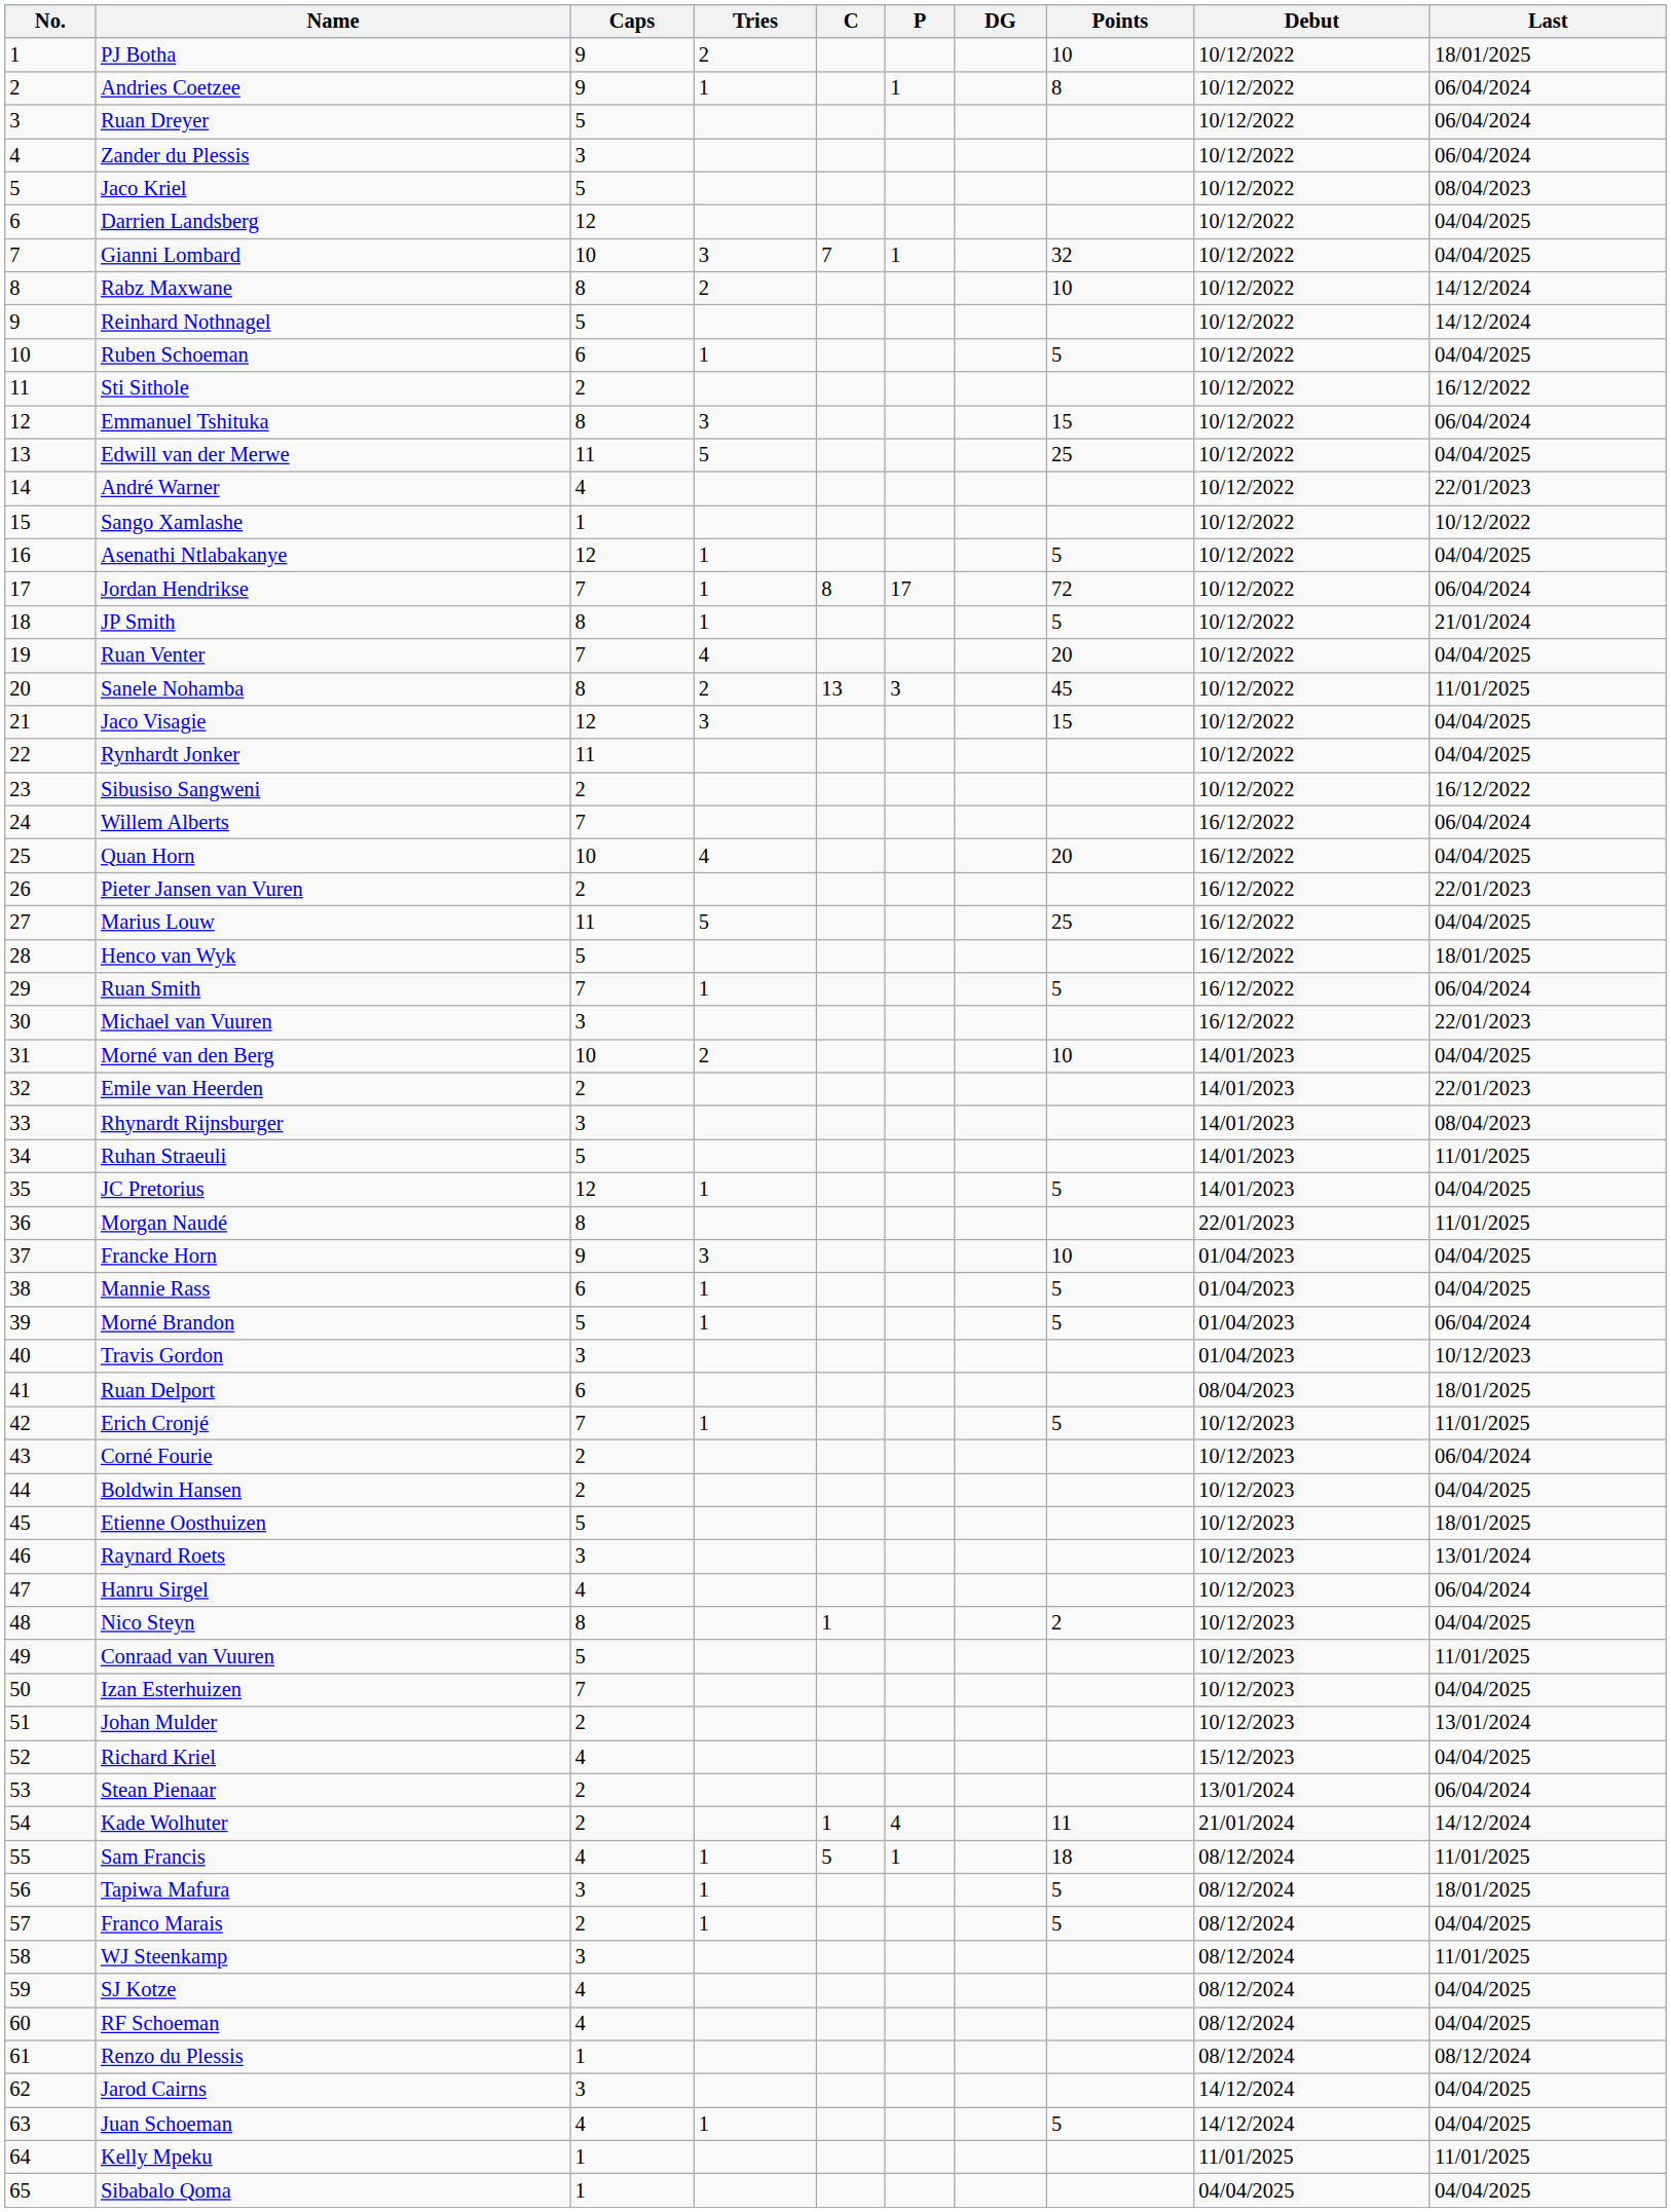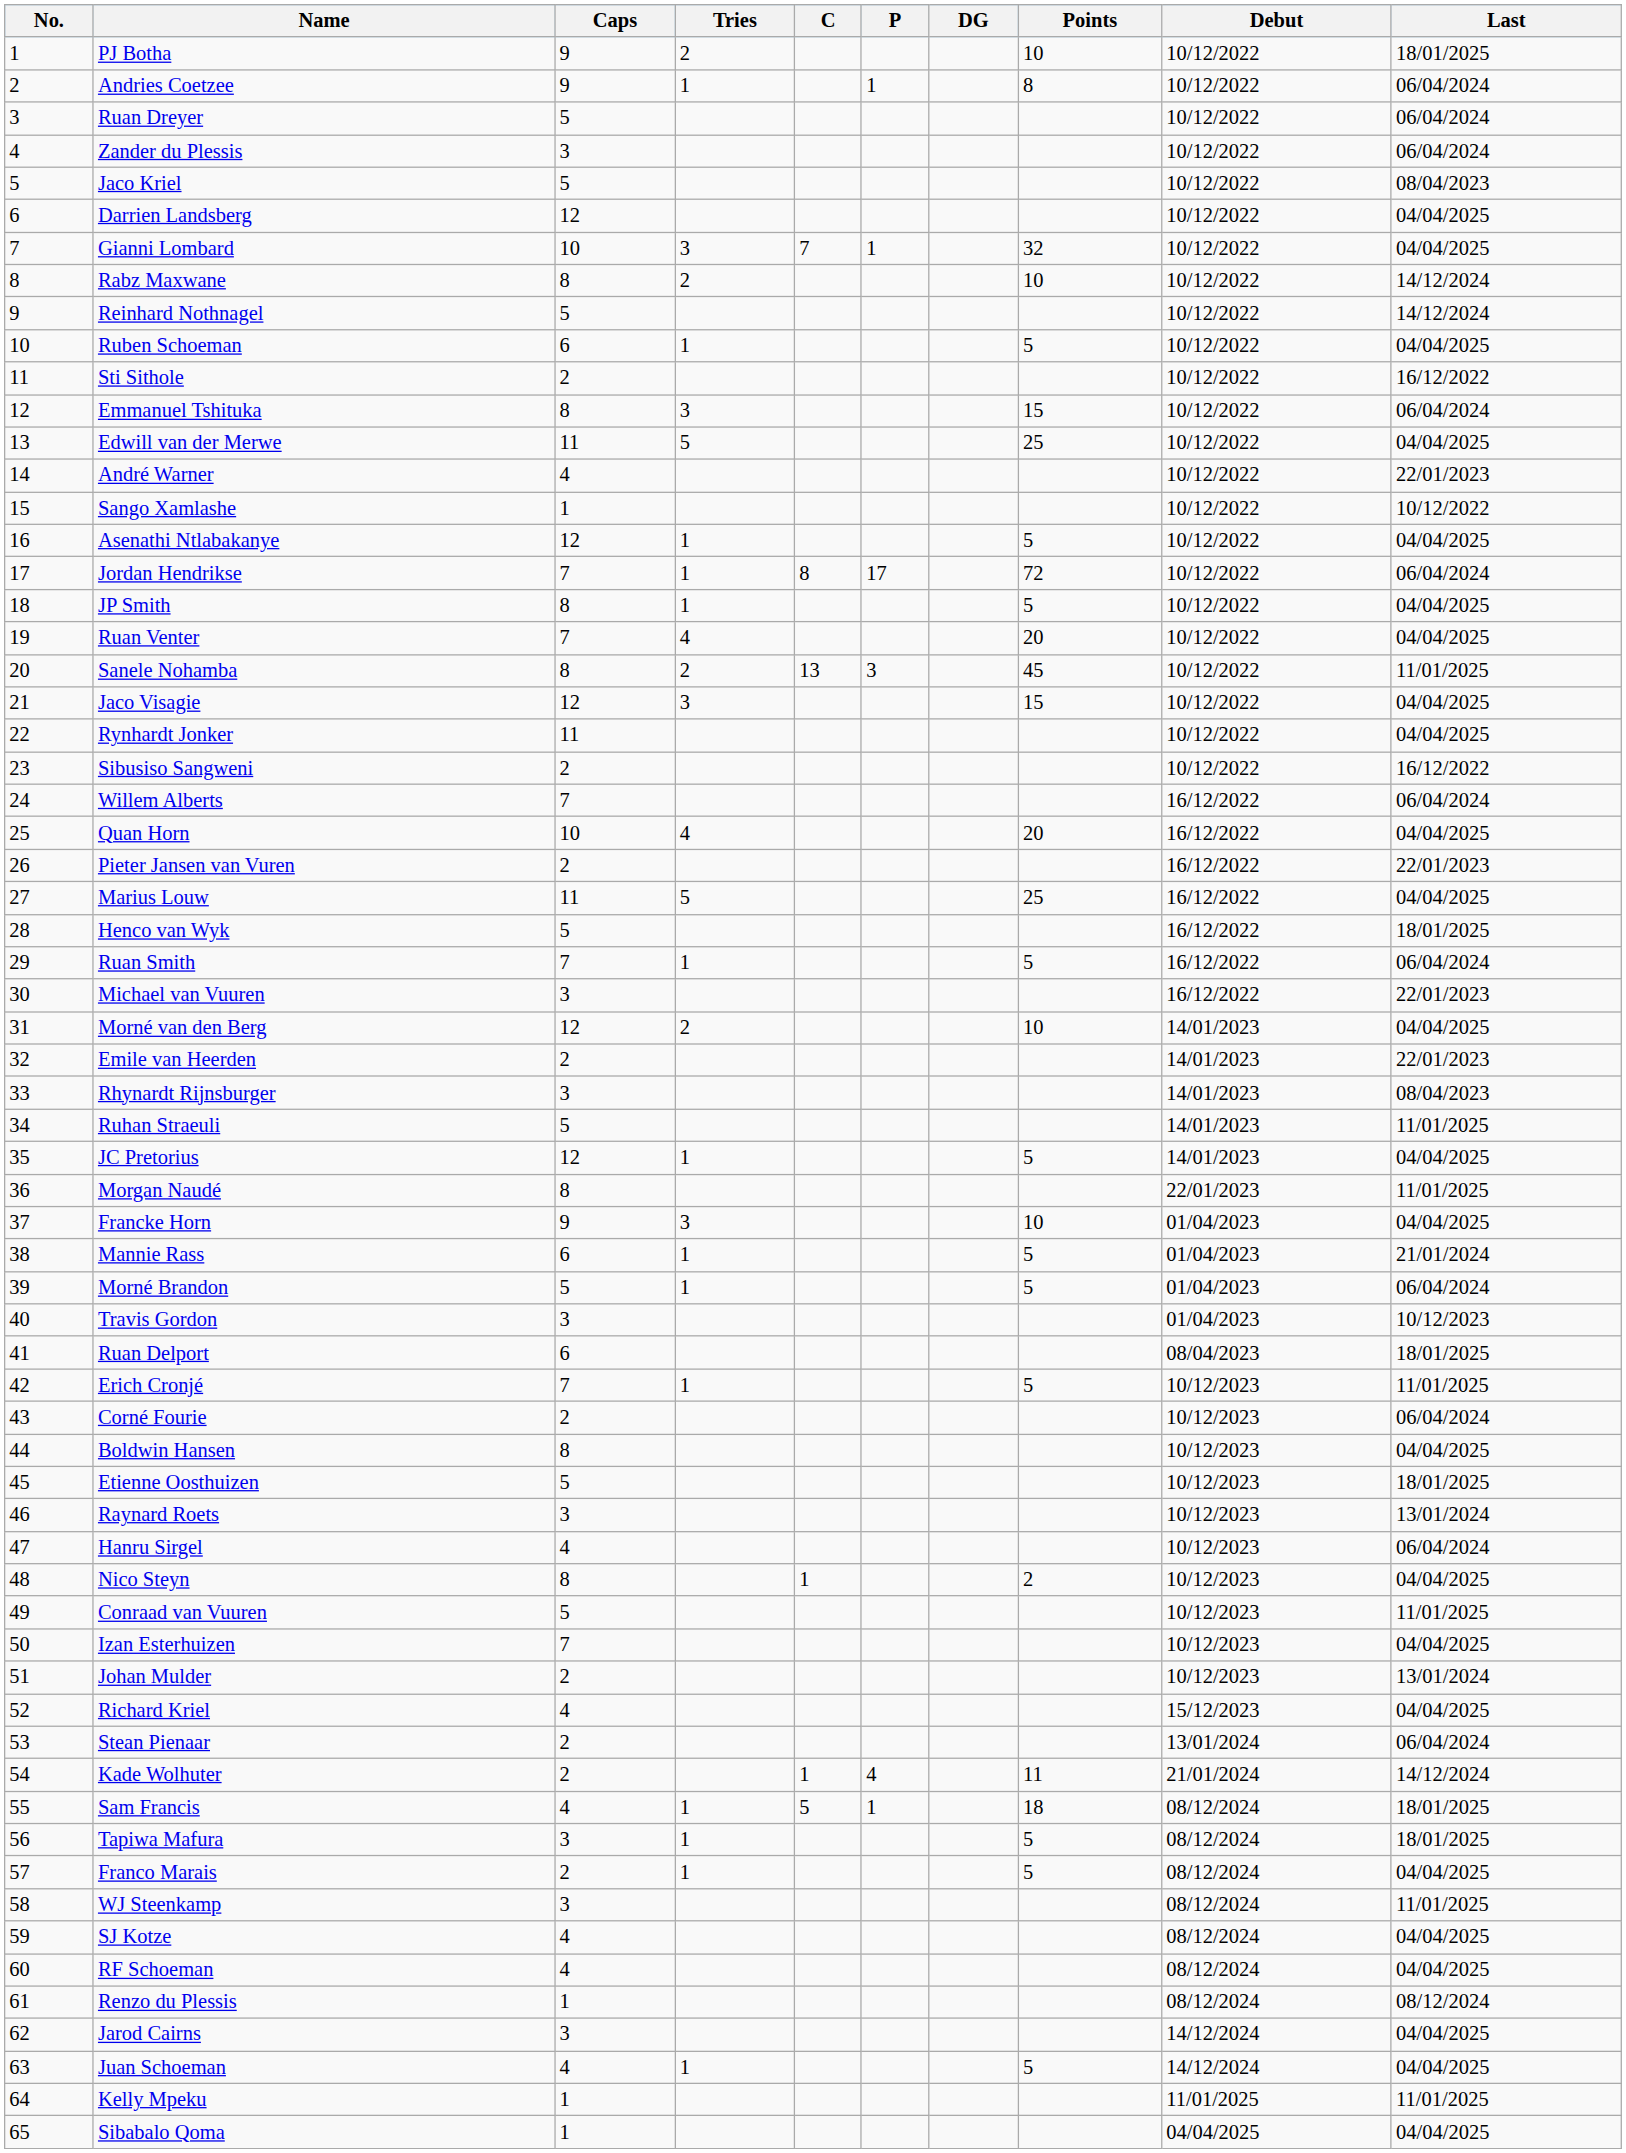JP Smith | Last: 21/01/2024 -> 04/04/2025
Morné van den Berg | Caps: 10 -> 12
Mannie Rass | Last: 04/04/2025 -> 21/01/2024
Boldwin Hansen | Caps: 2 -> 8
Sam Francis | Last: 11/01/2025 -> 18/01/2025
